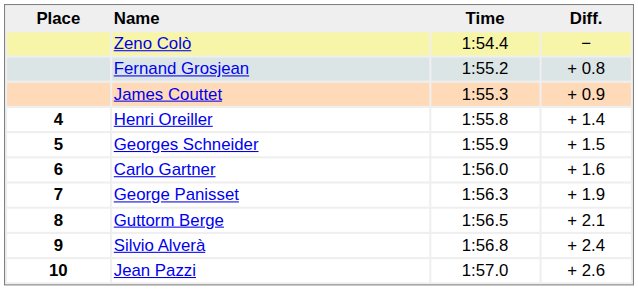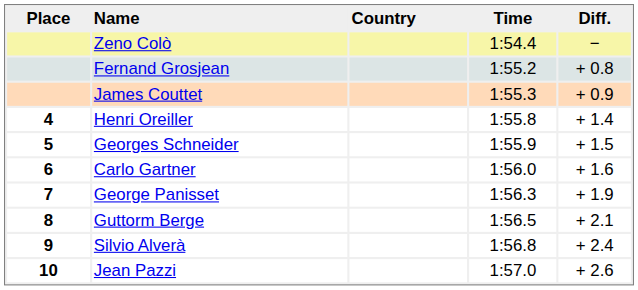+ column: Country
